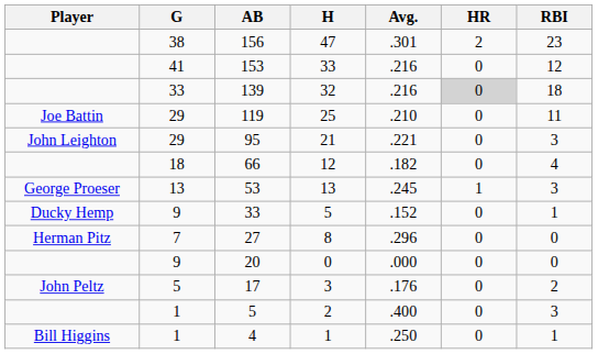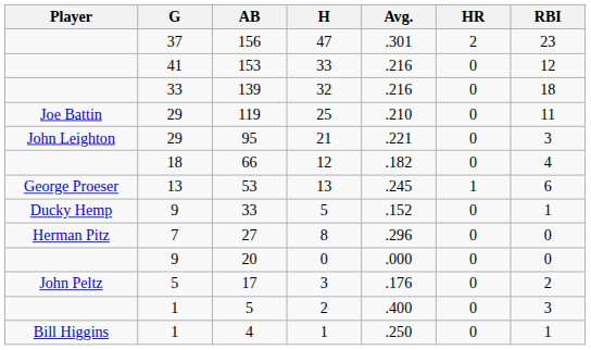156 | G: 38 -> 37
139 | HR: lightgrey background -> no background
53 | RBI: 3 -> 6
